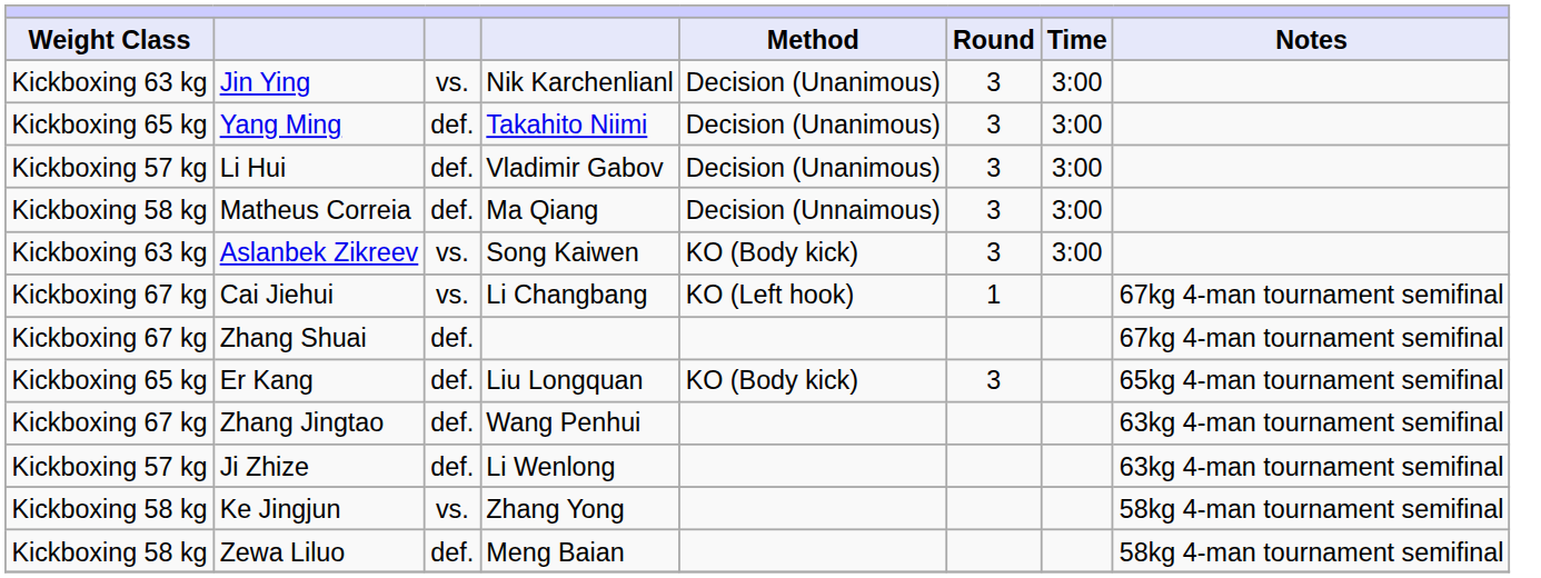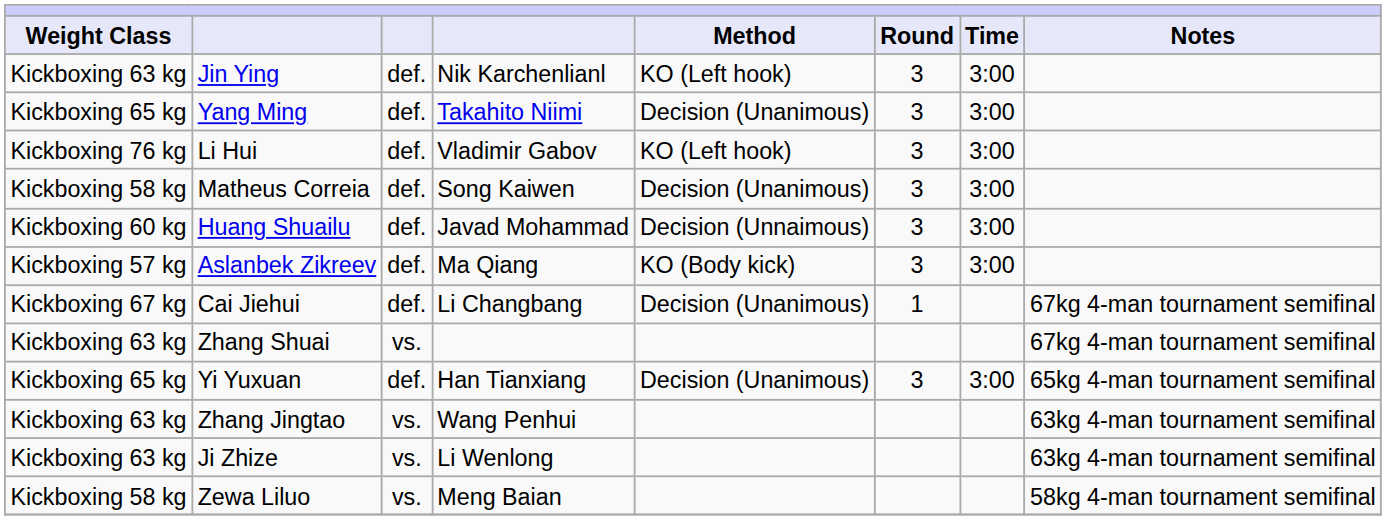Jin Ying | column 3: vs. -> def.
Jin Ying | Method: Decision (Unanimous) -> KO (Left hook)
Li Hui | Weight Class: Kickboxing 57 kg -> Kickboxing 76 kg
Li Hui | Method: Decision (Unanimous) -> KO (Left hook)
Matheus Correia | column 4: Ma Qiang -> Song Kaiwen
Matheus Correia | Method: Decision (Unnaimous) -> Decision (Unanimous)
+ row: Kickboxing 60 kg | Huang Shuailu | def. | Javad Mohammad | Decision (Unnaimous) | 3 | 3:00
Aslanbek Zikreev | Weight Class: Kickboxing 63 kg -> Kickboxing 57 kg
Aslanbek Zikreev | column 3: vs. -> def.
Aslanbek Zikreev | column 4: Song Kaiwen -> Ma Qiang
Cai Jiehui | column 3: vs. -> def.
Cai Jiehui | Method: KO (Left hook) -> Decision (Unanimous)
Zhang Shuai | Weight Class: Kickboxing 67 kg -> Kickboxing 63 kg
Zhang Shuai | column 3: def. -> vs.
+ row: Kickboxing 65 kg | Yi Yuxuan | def. | Han Tianxiang | Decision (Unanimous) | 3 | 3:00 | 65kg 4-man tournament semifinal
- row: Kickboxing 65 kg | Er Kang | def. | Liu Longquan | KO (Body kick) | 3 | 65kg 4-man tournament semifinal
Zhang Jingtao | Weight Class: Kickboxing 67 kg -> Kickboxing 63 kg
Zhang Jingtao | column 3: def. -> vs.
Ji Zhize | Weight Class: Kickboxing 57 kg -> Kickboxing 63 kg
Ji Zhize | column 3: def. -> vs.
- row: Kickboxing 58 kg | Ke Jingjun | vs. | Zhang Yong | 58kg 4-man tournament semifinal
Zewa Liluo | column 3: def. -> vs.
